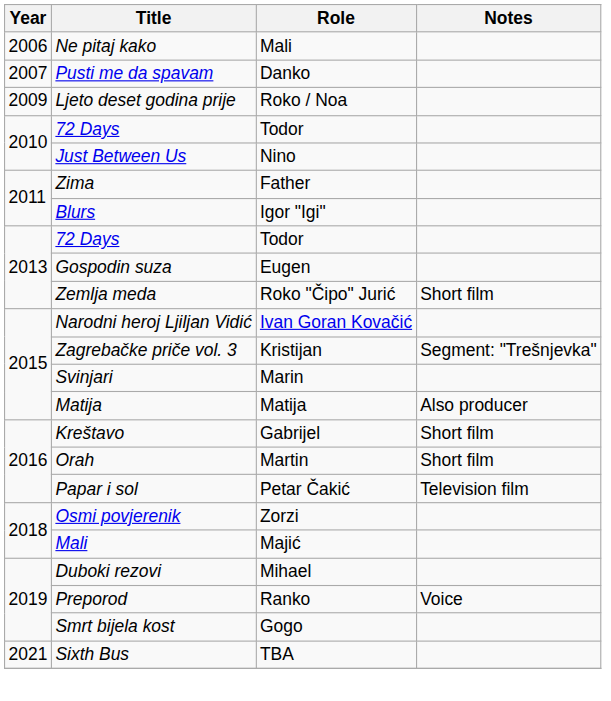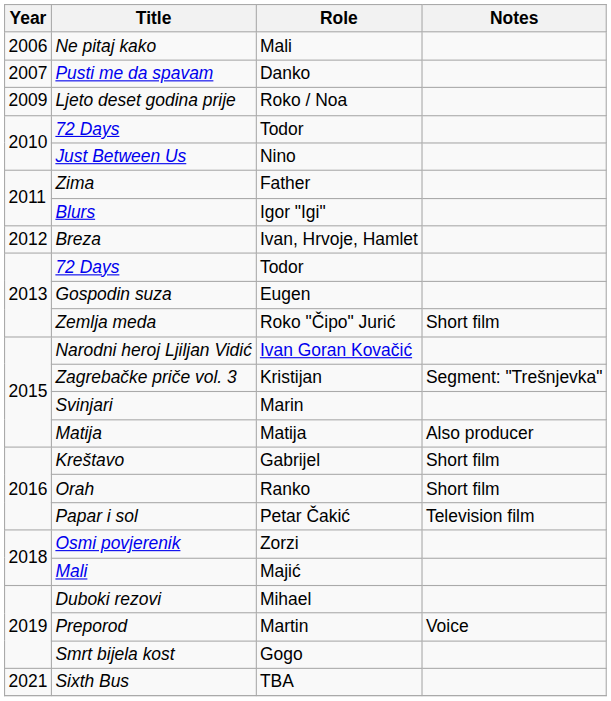+ row: 2012 | Breza | Ivan, Hrvoje, Hamlet
Orah | Role: Martin -> Ranko
Preporod | Role: Ranko -> Martin
